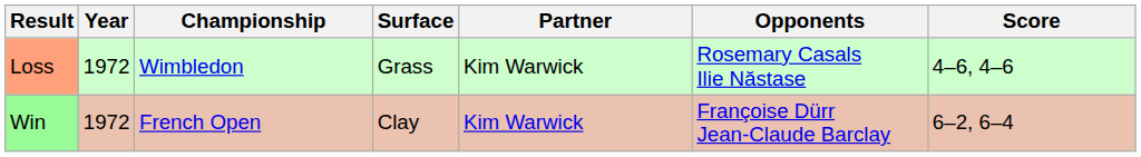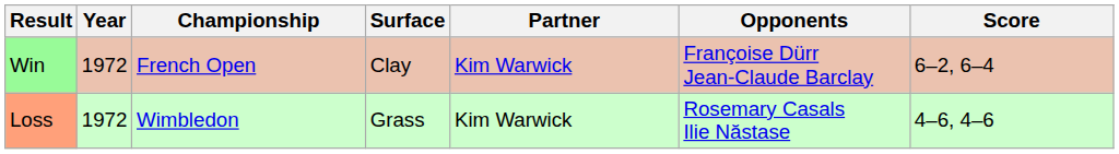rows swapped: Win <-> Loss
